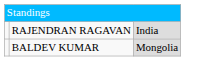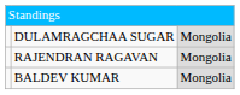+ row: DULAMRAGCHAA SUGAR | Mongolia
RAJENDRAN RAGAVAN | column 3: India -> Mongolia
